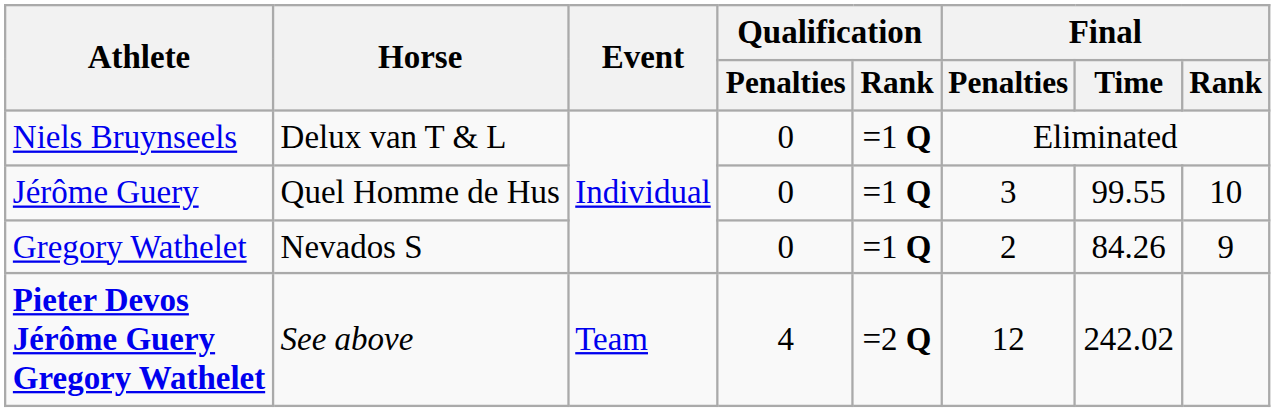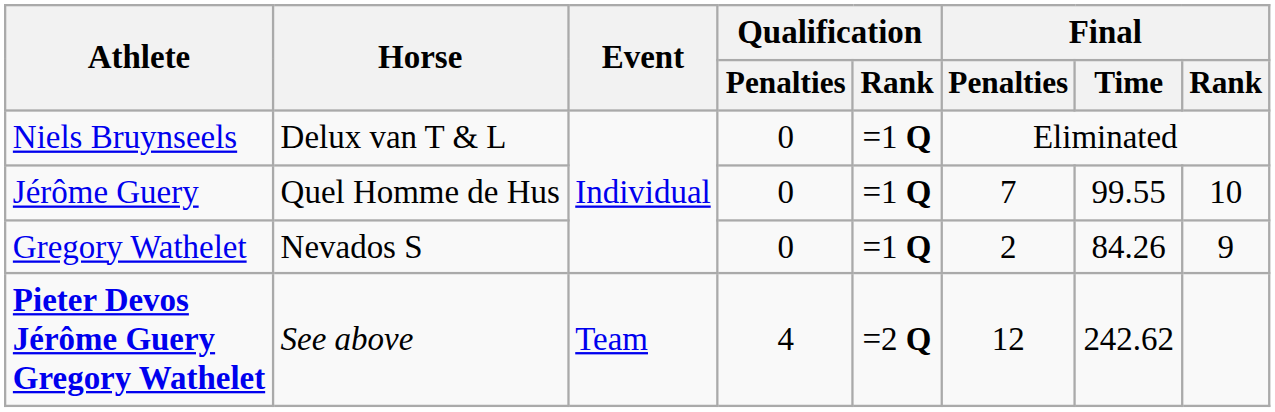Jérôme Guery | Final / Penalties: 3 -> 7
Pieter Devos Jérôme Guery Gregory Wathelet | Final / Time: 242.02 -> 242.62
